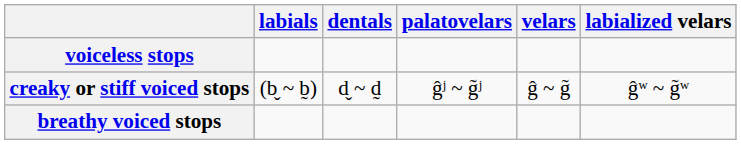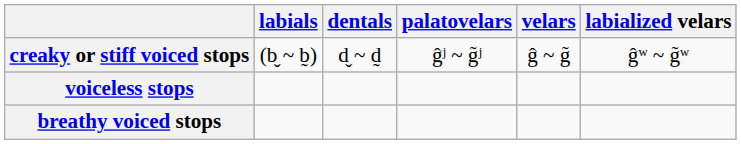rows swapped: voiceless stops <-> creaky or stiff voiced stops
